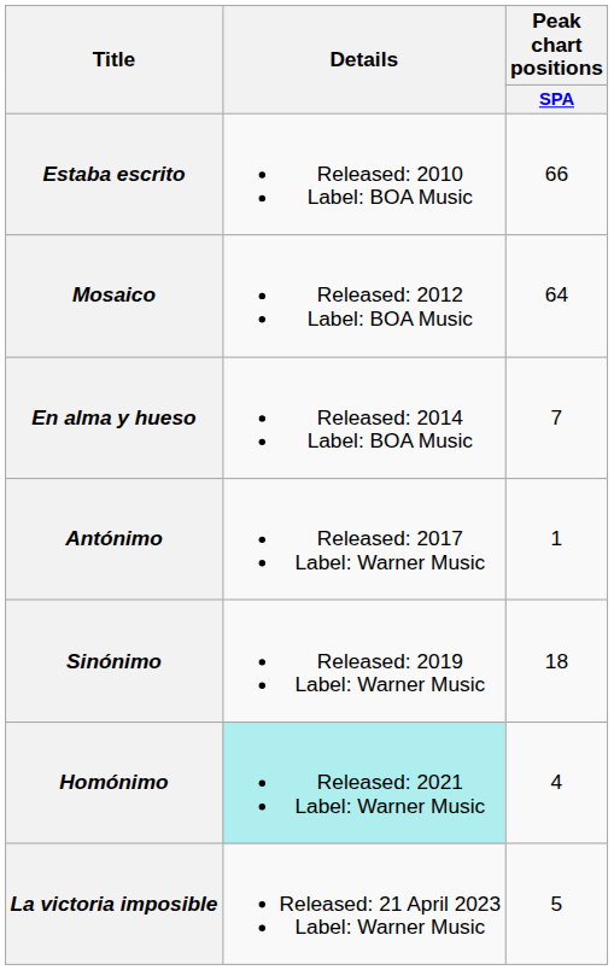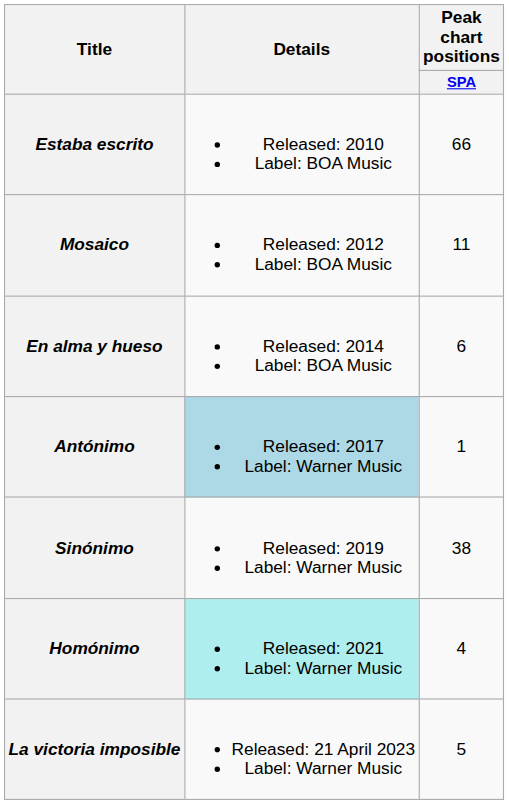Mosaico | Peak chart positions / SPA: 64 -> 11
En alma y hueso | Peak chart positions / SPA: 7 -> 6
Antónimo | Details: no background -> lightblue background
Sinónimo | Peak chart positions / SPA: 18 -> 38
